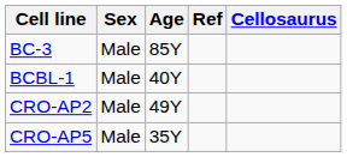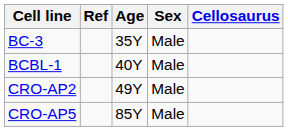columns swapped: Sex <-> Ref
BC-3 | Age: 85Y -> 35Y
CRO-AP5 | Age: 35Y -> 85Y
